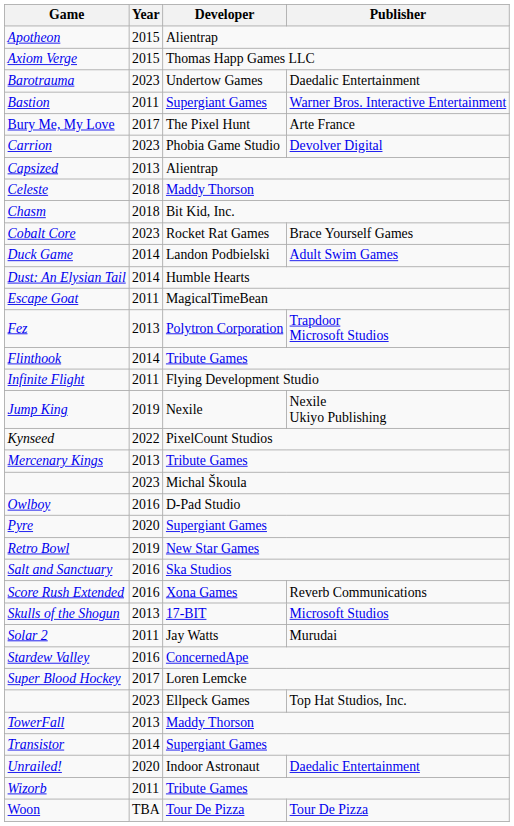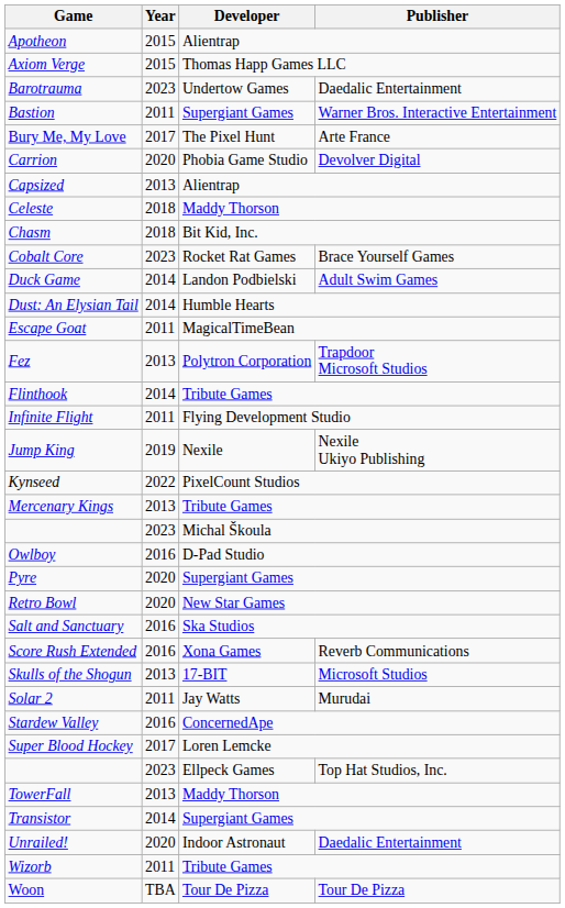Carrion | Year: 2023 -> 2020
Retro Bowl | Year: 2019 -> 2020
